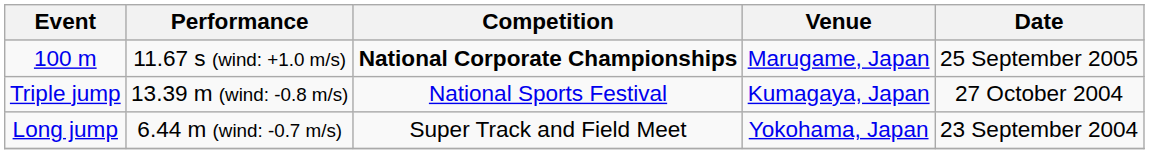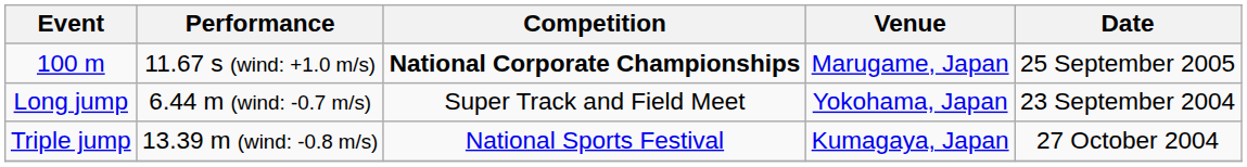rows swapped: Long jump <-> Triple jump
